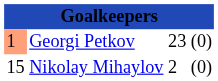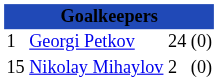Georgi Petkov | column 1: lightsalmon background -> no background
Georgi Petkov | column 3: 23 -> 24
